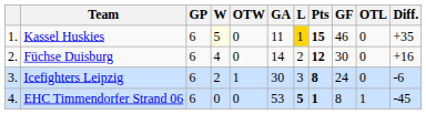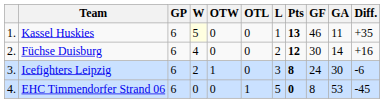columns swapped: OTL <-> GA
Kassel Huskies | L: gold background -> no background
Kassel Huskies | Pts: 15 -> 13
EHC Timmendorfer Strand 06 | L: bold -> normal
EHC Timmendorfer Strand 06 | Pts: 1 -> 0
